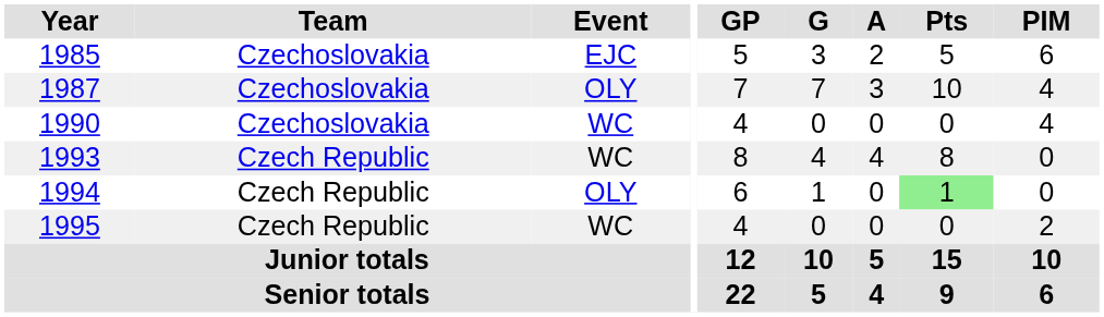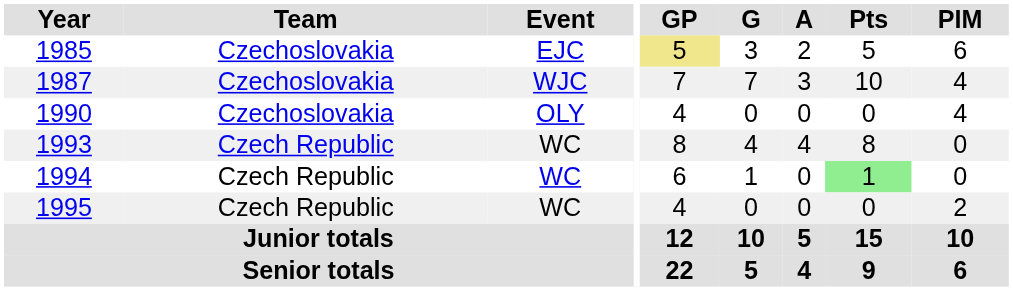1985 | GP: no background -> khaki background
1987 | Event: OLY -> WJC
1990 | Event: WC -> OLY
1994 | Event: OLY -> WC
